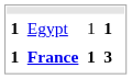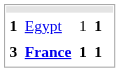France | column 1: 1 -> 3
France | column 4: 3 -> 1
